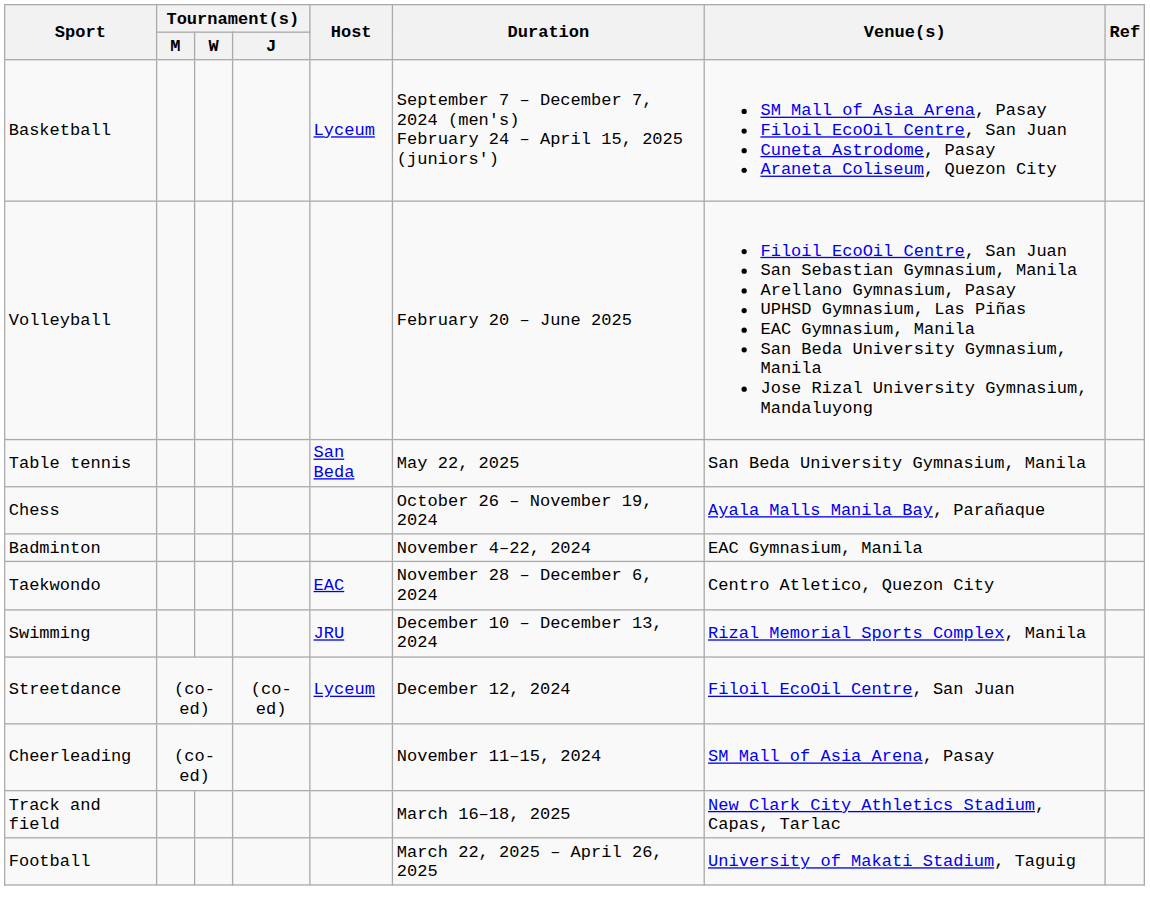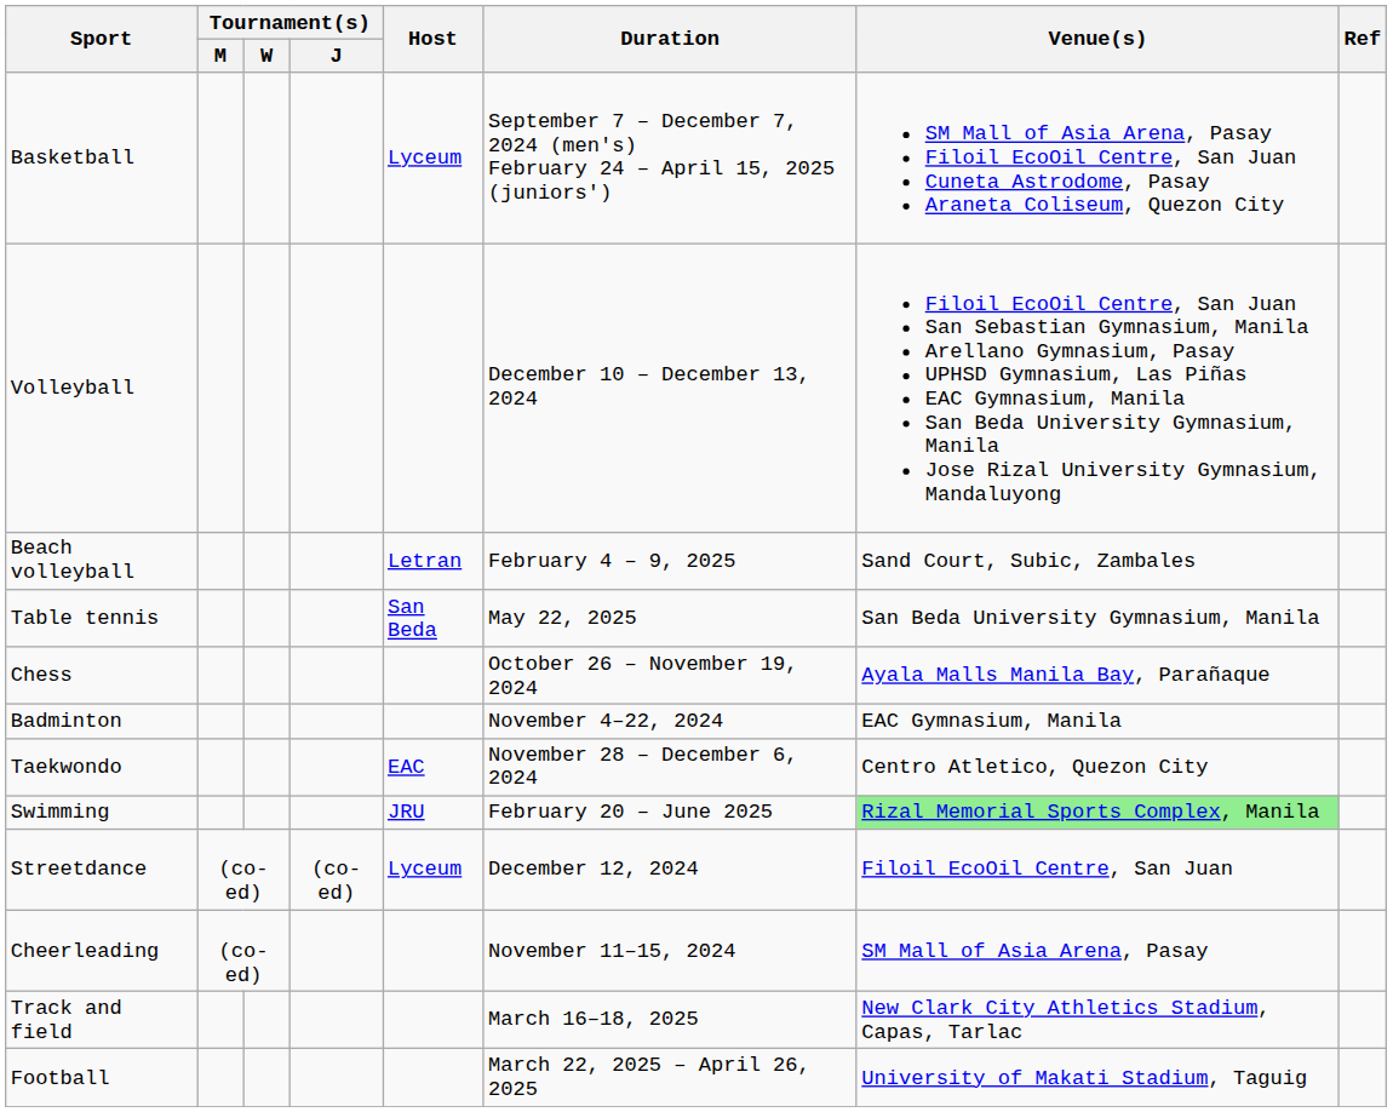Volleyball | Duration: February 20 – June 2025 -> December 10 – December 13, 2024
+ row: Beach volleyball | Letran | February 4 – 9, 2025 | Sand Court, Subic, Zambales
Swimming | Duration: December 10 – December 13, 2024 -> February 20 – June 2025
Swimming | Venue(s): no background -> lightgreen background
